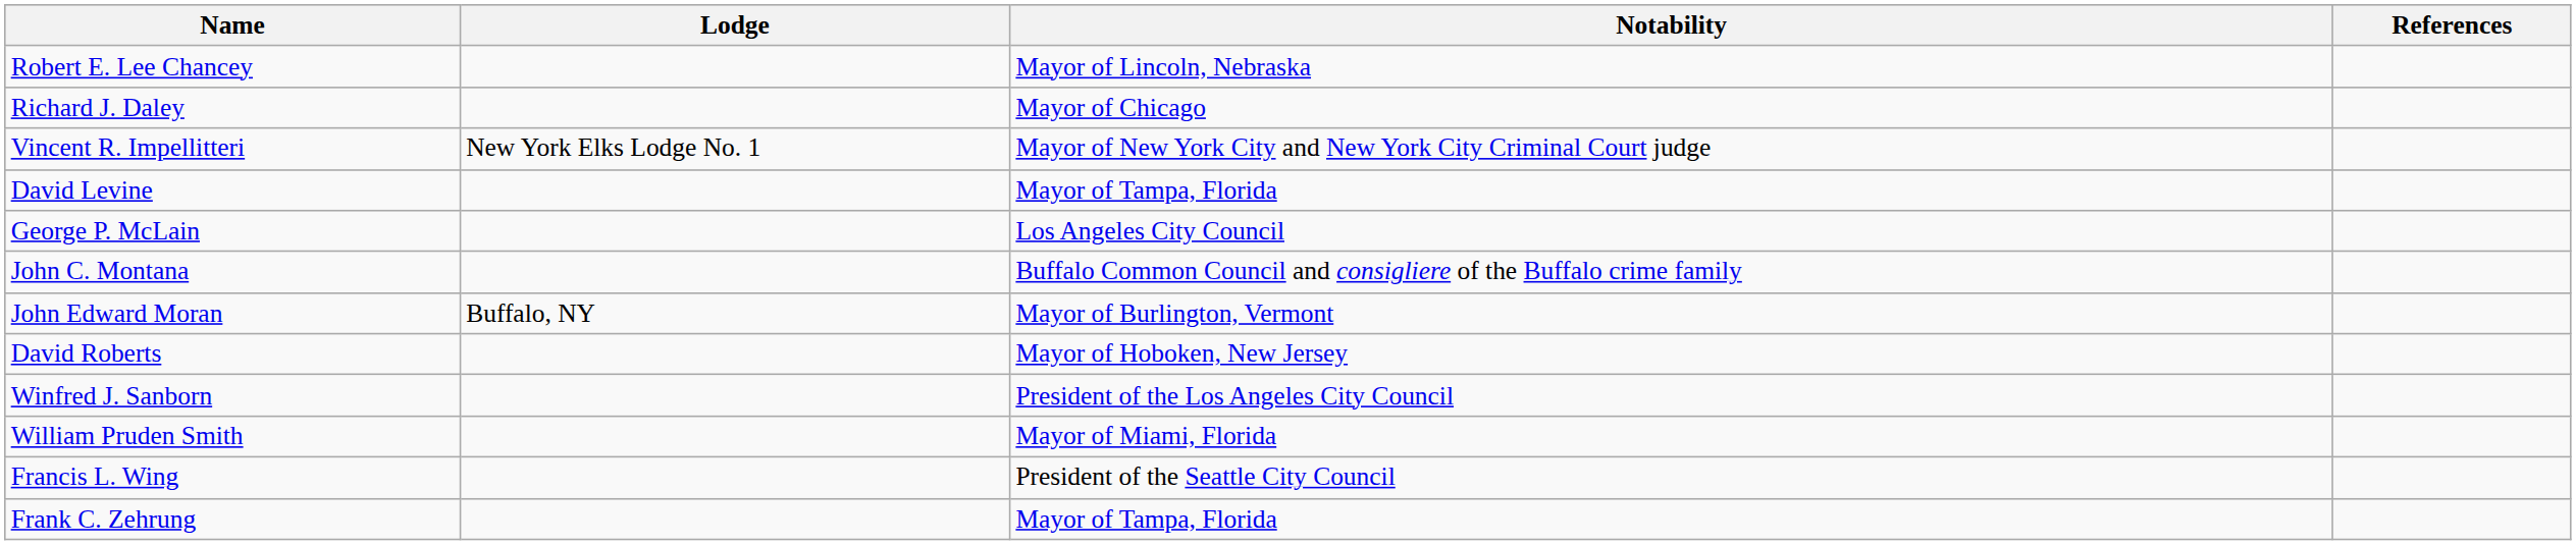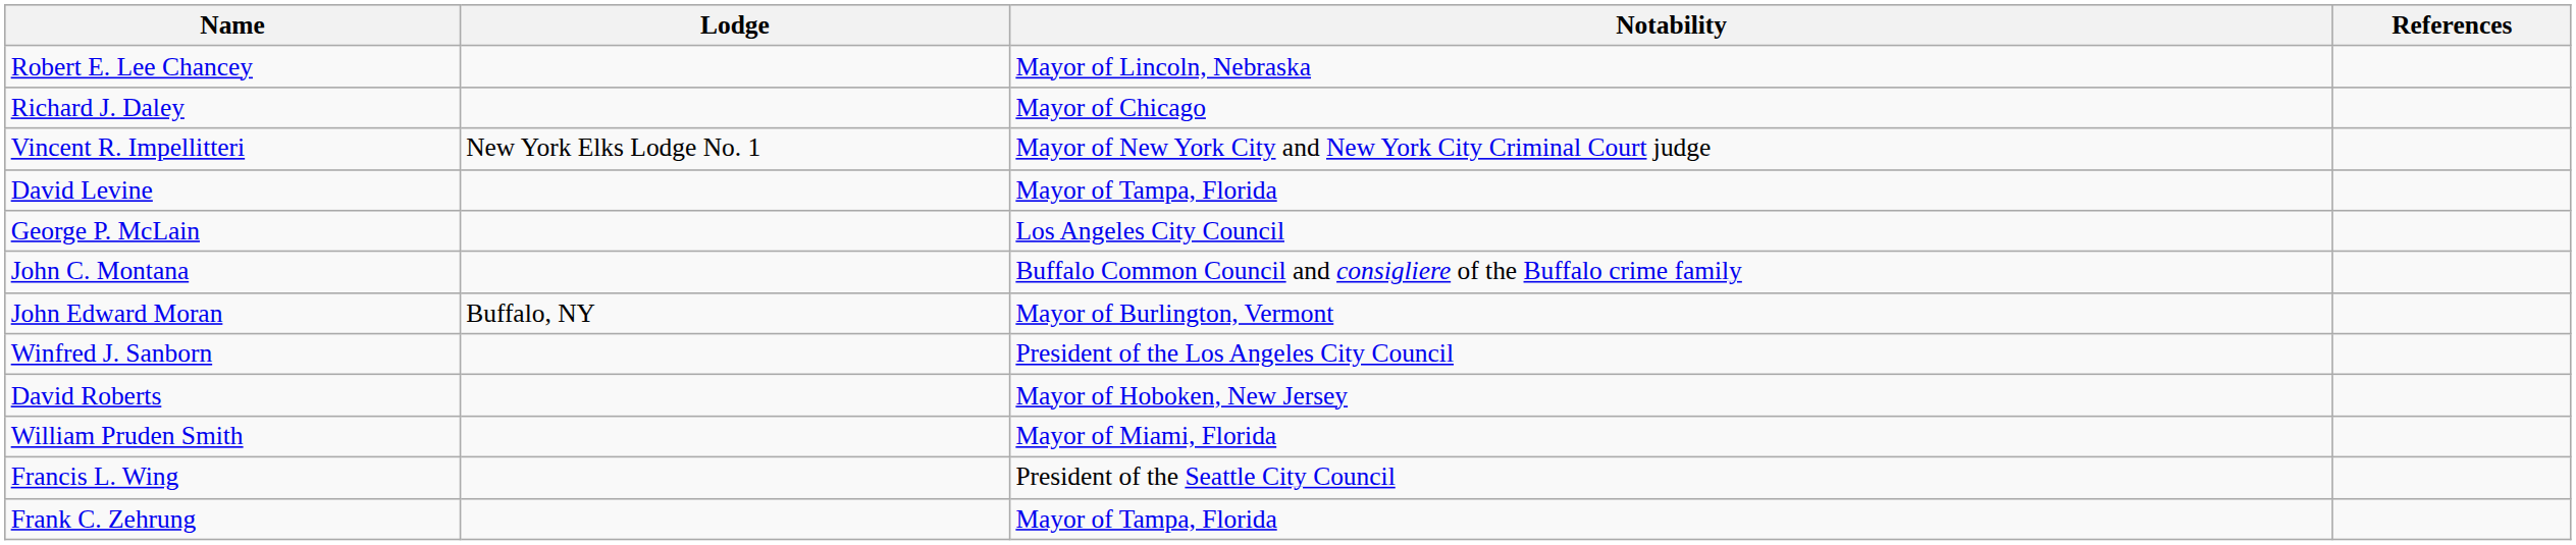rows swapped: David Roberts <-> Winfred J. Sanborn
